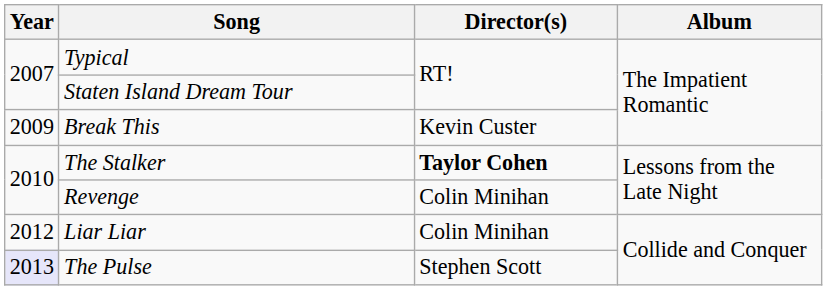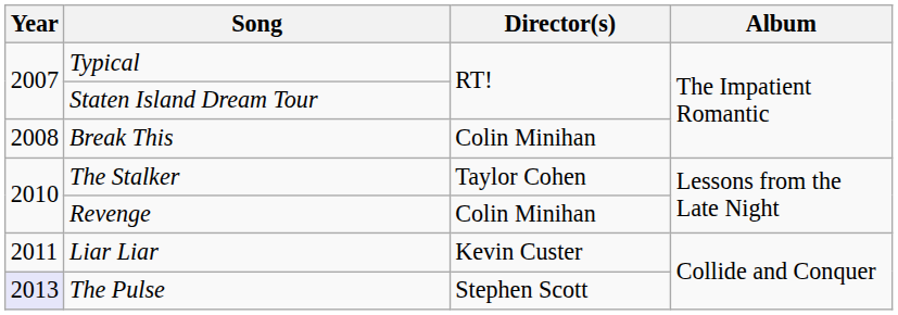Break This | Year: 2009 -> 2008
Break This | Director(s): Kevin Custer -> Colin Minihan
The Stalker | Director(s): bold -> normal
Liar Liar | Year: 2012 -> 2011
Liar Liar | Director(s): Colin Minihan -> Kevin Custer
